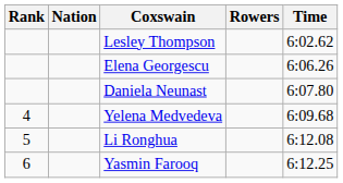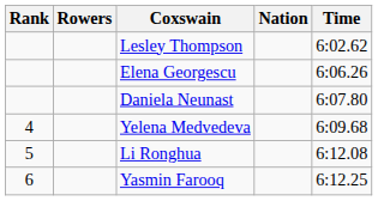columns swapped: Rowers <-> Nation
